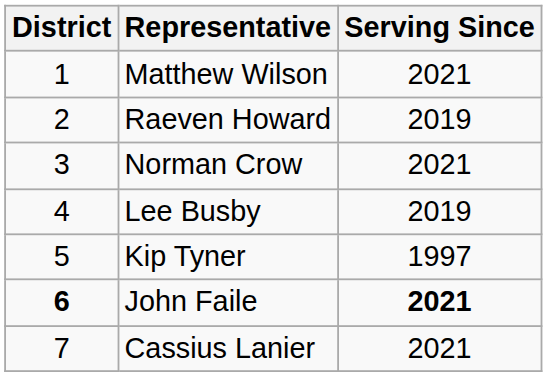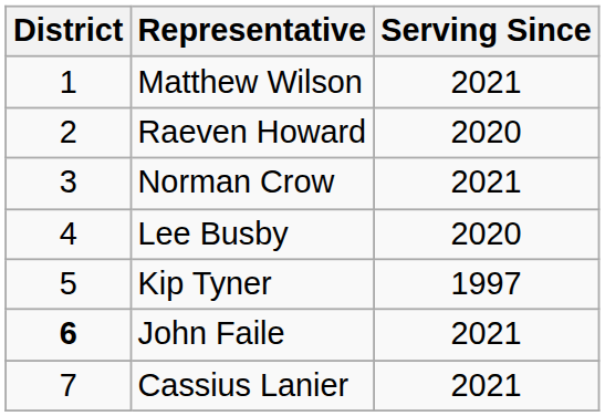Raeven Howard | Serving Since: 2019 -> 2020
Lee Busby | Serving Since: 2019 -> 2020
John Faile | Serving Since: bold -> normal
